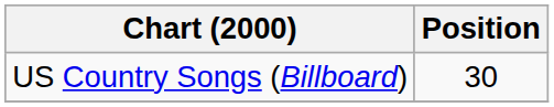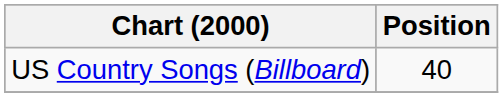US Country Songs (Billboard) | Position: 30 -> 40
